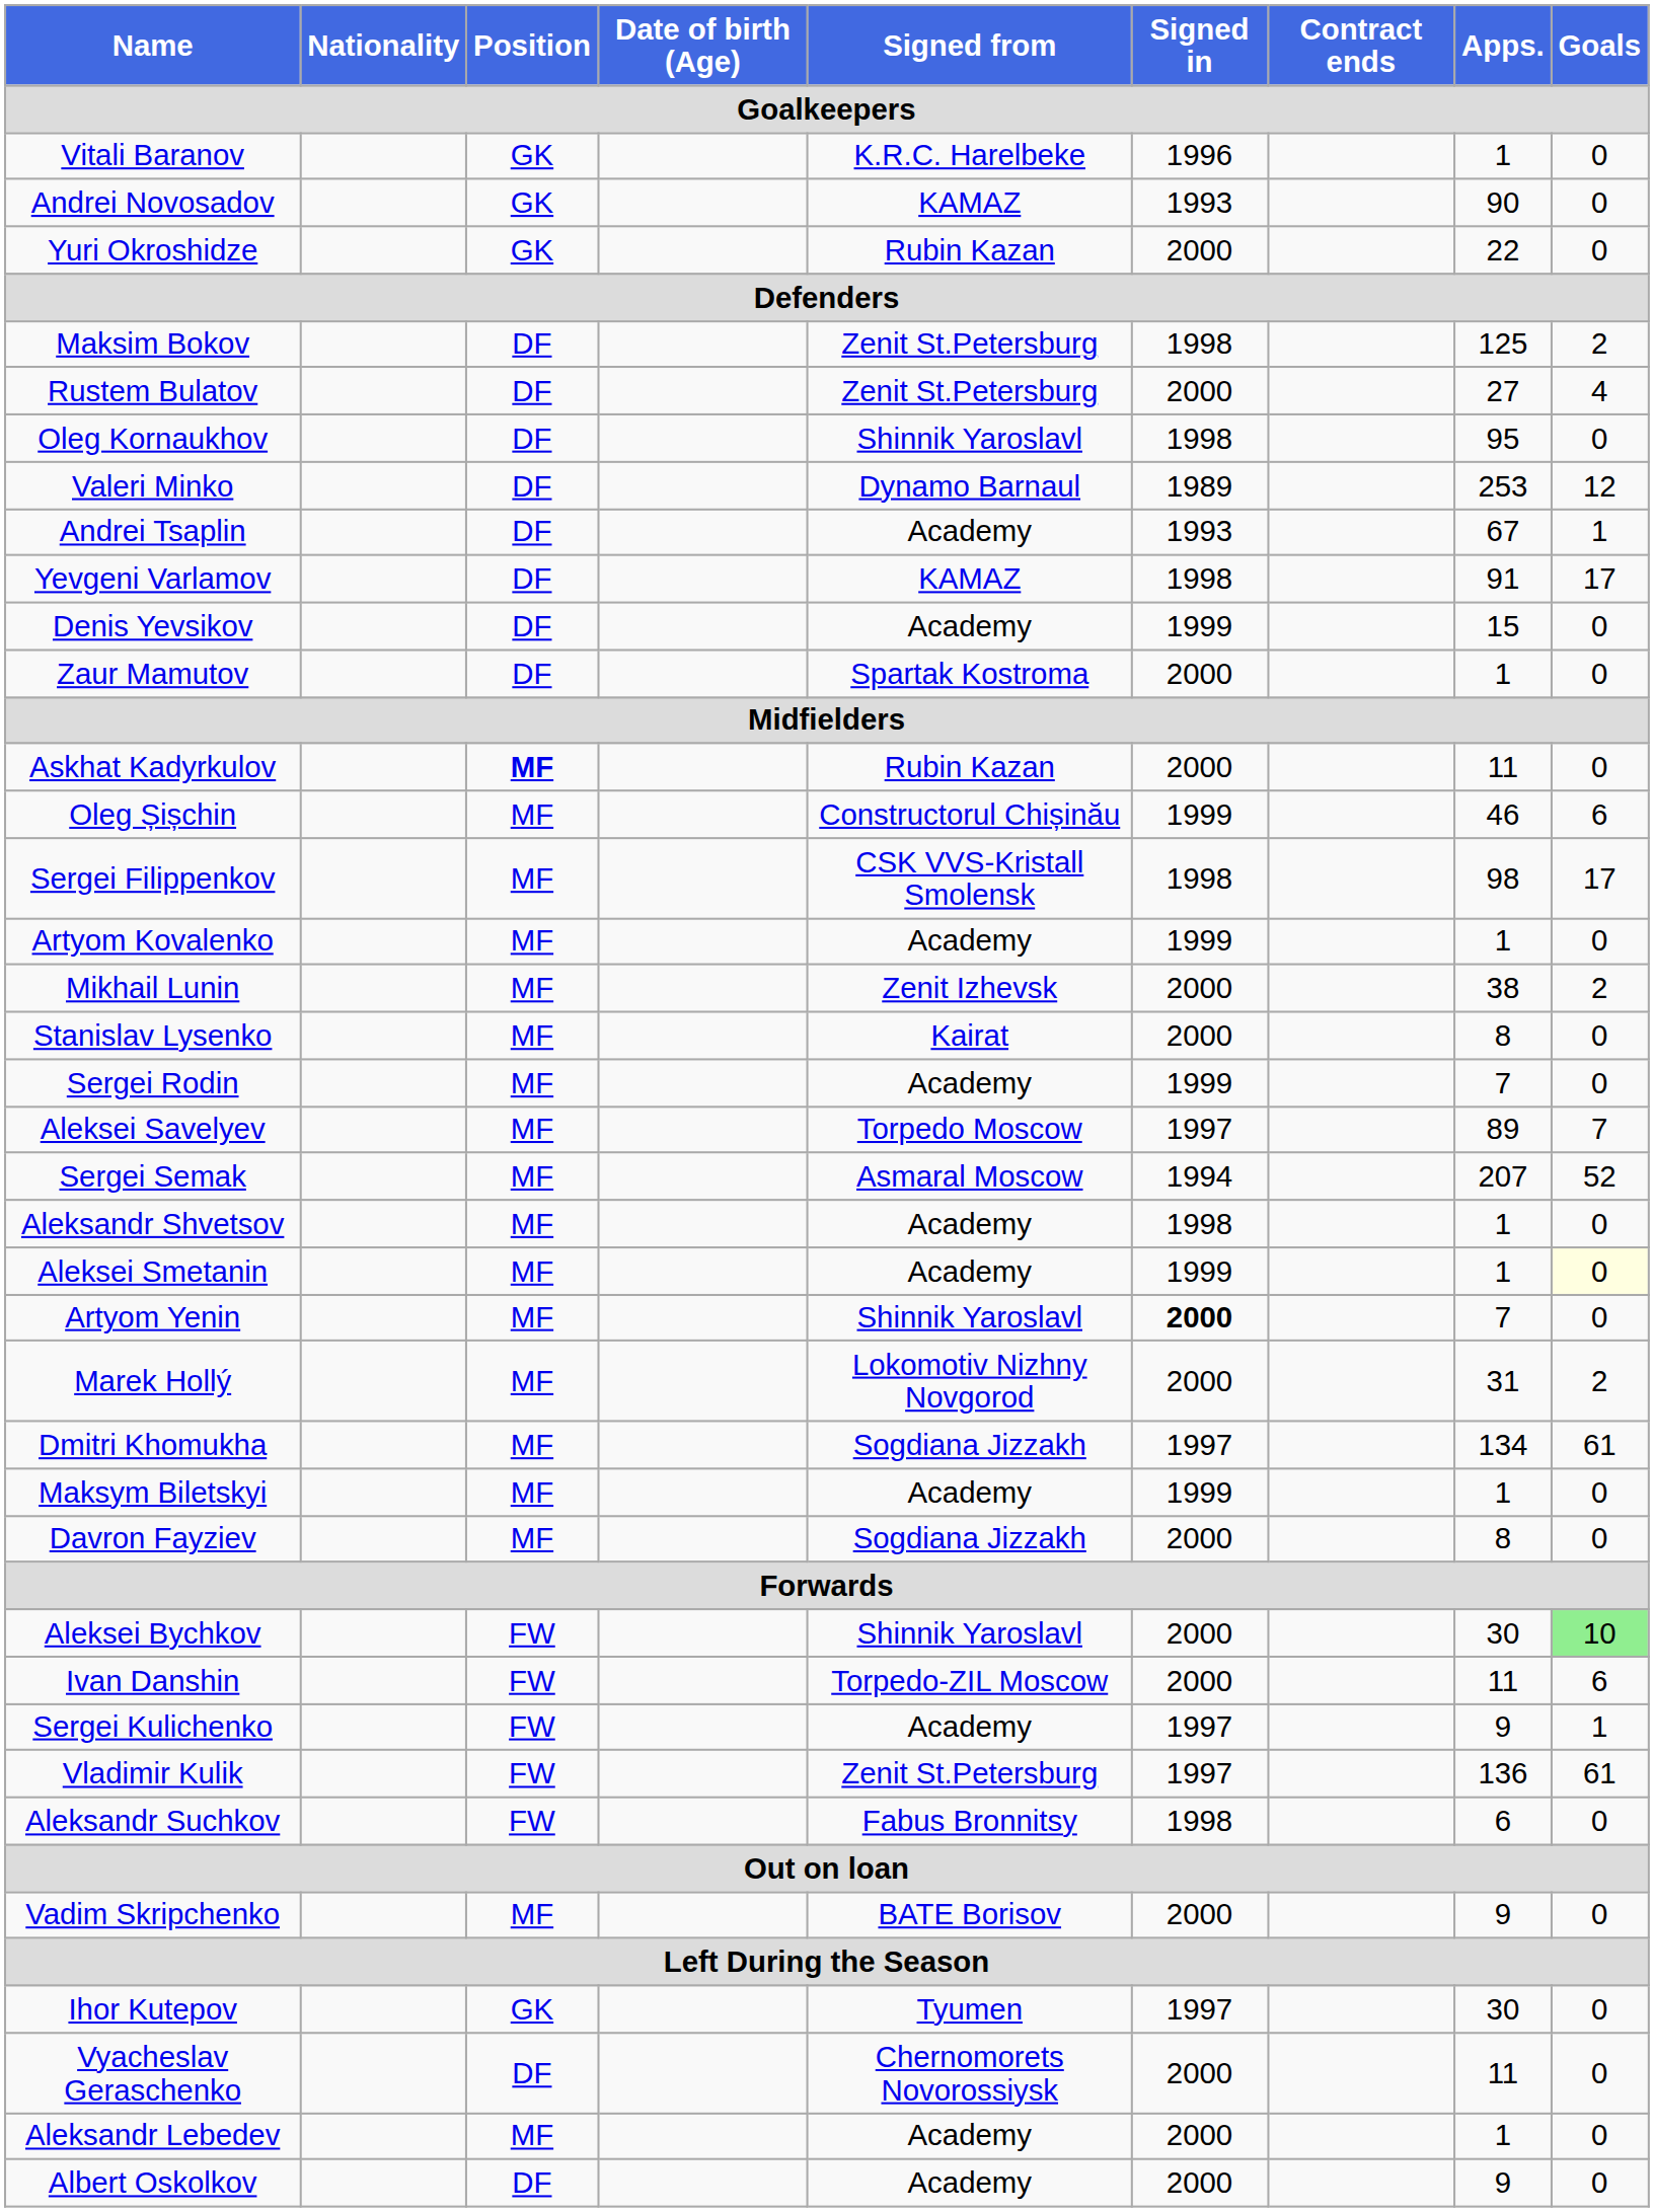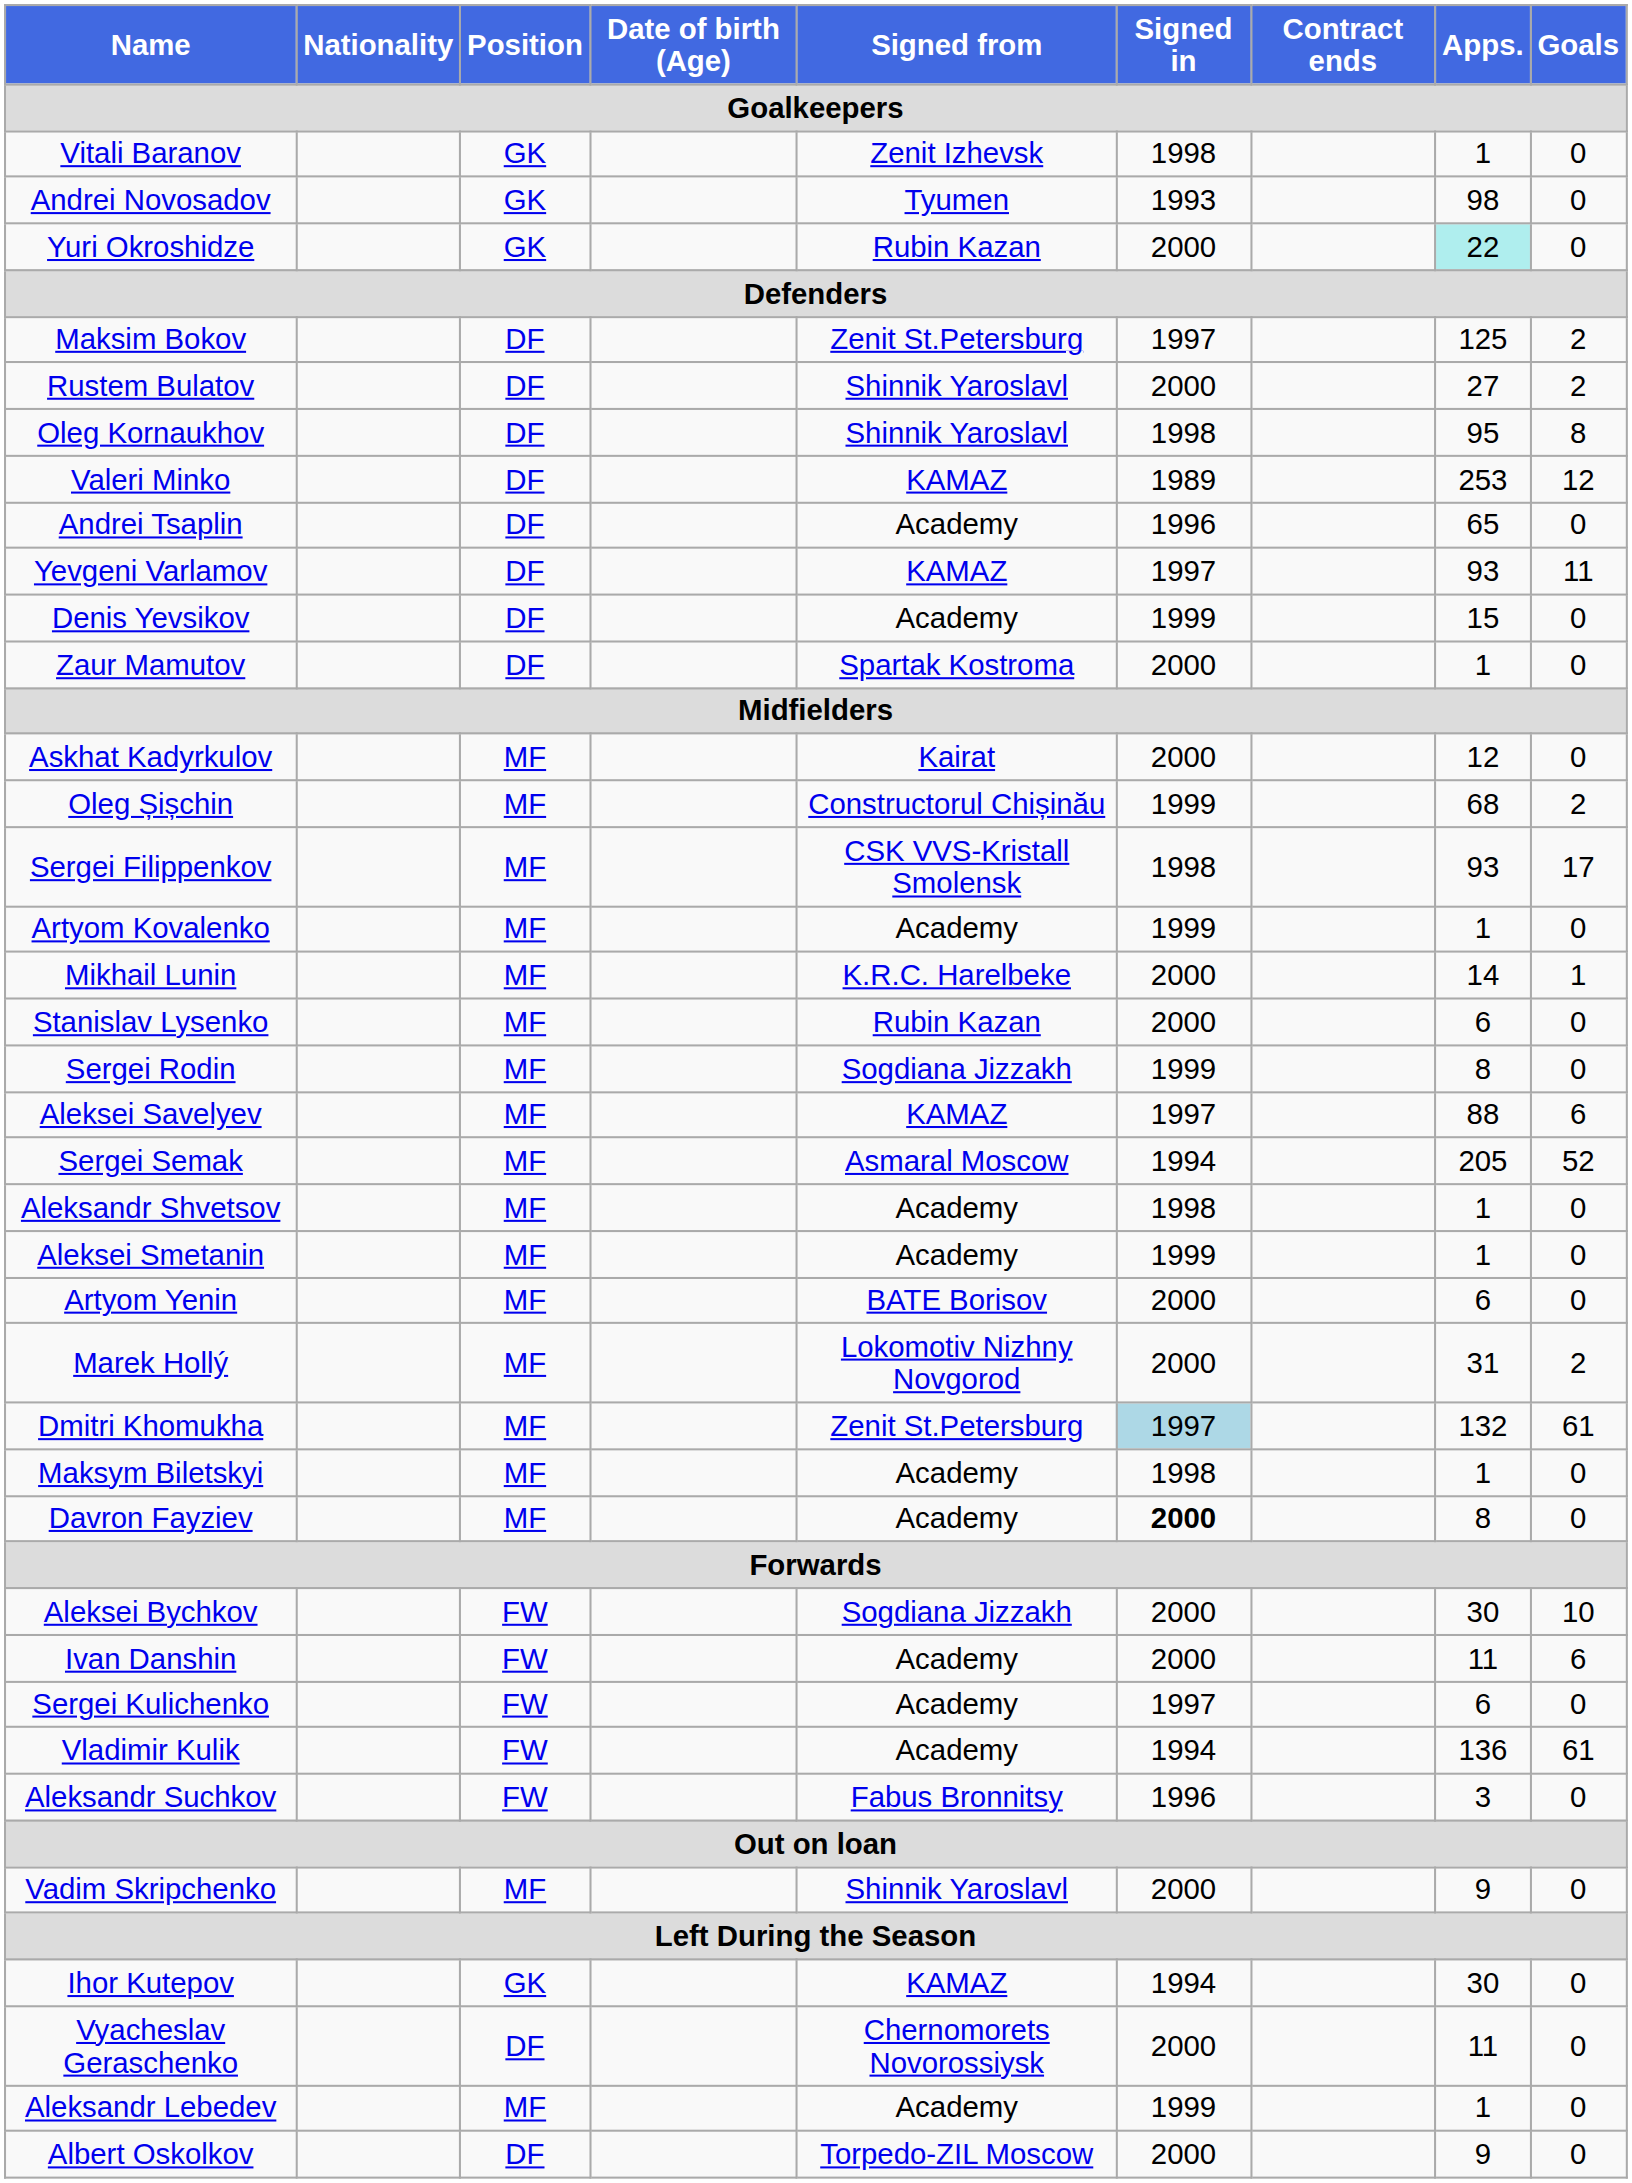Vitali Baranov | Signed from: K.R.C. Harelbeke -> Zenit Izhevsk
Vitali Baranov | Signed in: 1996 -> 1998
Andrei Novosadov | Signed from: KAMAZ -> Tyumen
Andrei Novosadov | Apps.: 90 -> 98
Yuri Okroshidze | Apps.: no background -> paleturquoise background
Maksim Bokov | Signed in: 1998 -> 1997
Rustem Bulatov | Signed from: Zenit St.Petersburg -> Shinnik Yaroslavl
Rustem Bulatov | Goals: 4 -> 2
Oleg Kornaukhov | Goals: 0 -> 8
Valeri Minko | Signed from: Dynamo Barnaul -> KAMAZ
Andrei Tsaplin | Signed in: 1993 -> 1996
Andrei Tsaplin | Apps.: 67 -> 65
Andrei Tsaplin | Goals: 1 -> 0
Yevgeni Varlamov | Signed in: 1998 -> 1997
Yevgeni Varlamov | Apps.: 91 -> 93
Yevgeni Varlamov | Goals: 17 -> 11
Askhat Kadyrkulov | Position: bold -> normal
Askhat Kadyrkulov | Signed from: Rubin Kazan -> Kairat
Askhat Kadyrkulov | Apps.: 11 -> 12
Oleg Șișchin | Apps.: 46 -> 68
Oleg Șișchin | Goals: 6 -> 2
Sergei Filippenkov | Apps.: 98 -> 93
Mikhail Lunin | Signed from: Zenit Izhevsk -> K.R.C. Harelbeke
Mikhail Lunin | Apps.: 38 -> 14
Mikhail Lunin | Goals: 2 -> 1
Stanislav Lysenko | Signed from: Kairat -> Rubin Kazan
Stanislav Lysenko | Apps.: 8 -> 6
Sergei Rodin | Signed from: Academy -> Sogdiana Jizzakh
Sergei Rodin | Apps.: 7 -> 8
Aleksei Savelyev | Signed from: Torpedo Moscow -> KAMAZ
Aleksei Savelyev | Apps.: 89 -> 88
Aleksei Savelyev | Goals: 7 -> 6
Sergei Semak | Apps.: 207 -> 205
Aleksei Smetanin | Goals: lightyellow background -> no background
Artyom Yenin | Signed from: Shinnik Yaroslavl -> BATE Borisov
Artyom Yenin | Signed in: bold -> normal
Artyom Yenin | Apps.: 7 -> 6
Dmitri Khomukha | Signed from: Sogdiana Jizzakh -> Zenit St.Petersburg
Dmitri Khomukha | Signed in: no background -> lightblue background
Dmitri Khomukha | Apps.: 134 -> 132
Maksym Biletskyi | Signed in: 1999 -> 1998
Davron Fayziev | Signed from: Sogdiana Jizzakh -> Academy
Davron Fayziev | Signed in: normal -> bold
Aleksei Bychkov | Signed from: Shinnik Yaroslavl -> Sogdiana Jizzakh
Aleksei Bychkov | Goals: lightgreen background -> no background
Ivan Danshin | Signed from: Torpedo-ZIL Moscow -> Academy
Sergei Kulichenko | Apps.: 9 -> 6
Sergei Kulichenko | Goals: 1 -> 0
Vladimir Kulik | Signed from: Zenit St.Petersburg -> Academy
Vladimir Kulik | Signed in: 1997 -> 1994
Aleksandr Suchkov | Signed in: 1998 -> 1996
Aleksandr Suchkov | Apps.: 6 -> 3
Vadim Skripchenko | Signed from: BATE Borisov -> Shinnik Yaroslavl
Ihor Kutepov | Signed from: Tyumen -> KAMAZ
Ihor Kutepov | Signed in: 1997 -> 1994
Aleksandr Lebedev | Signed in: 2000 -> 1999
Albert Oskolkov | Signed from: Academy -> Torpedo-ZIL Moscow
